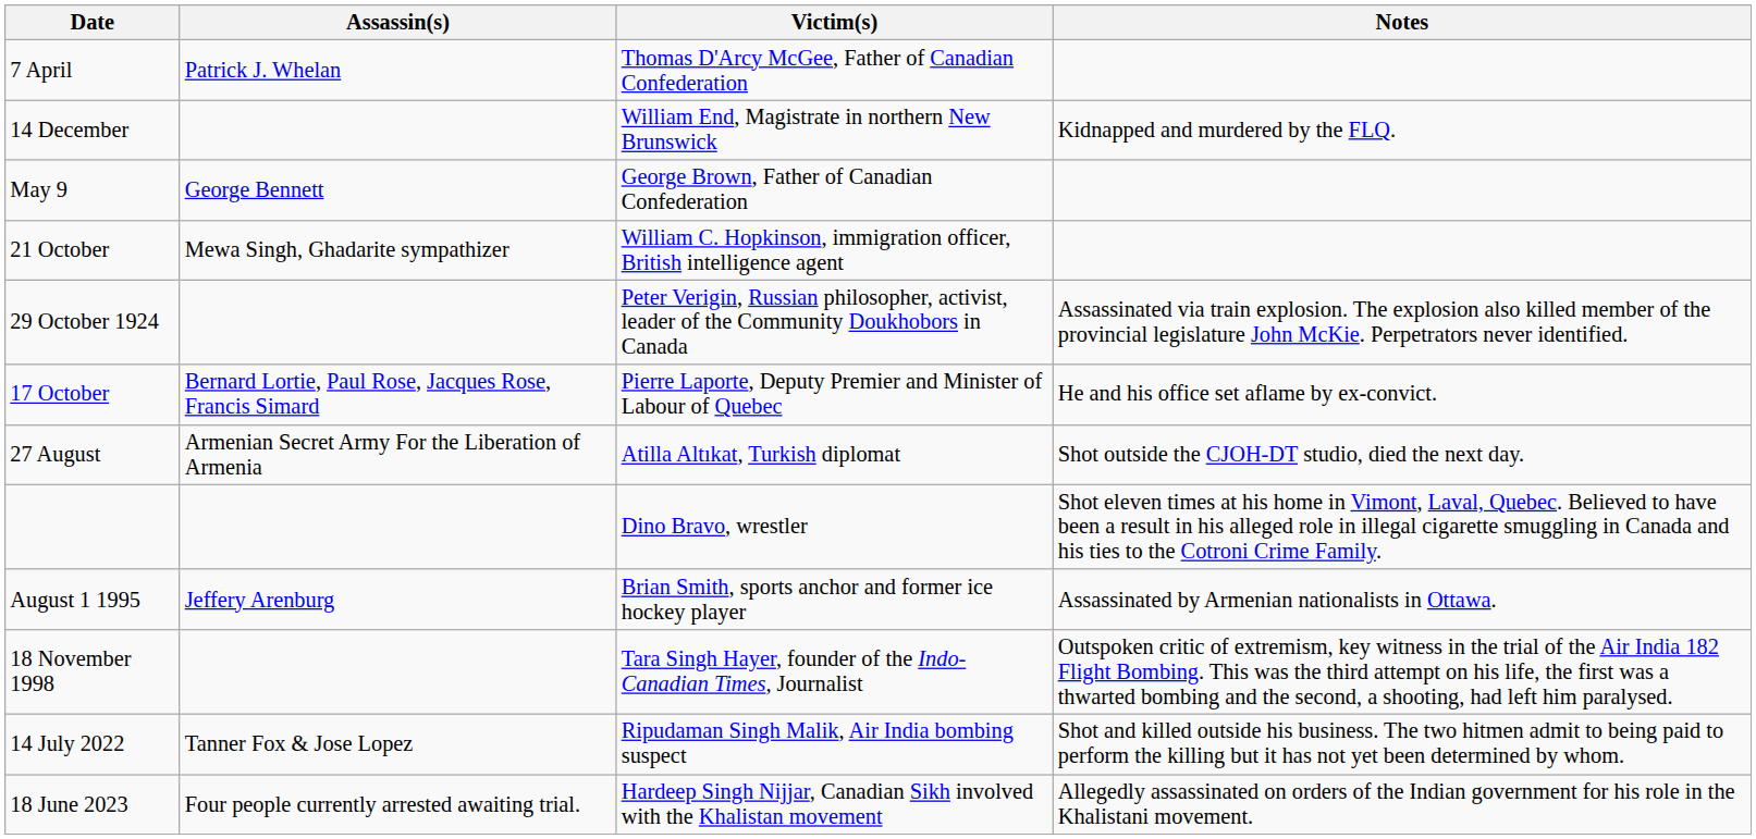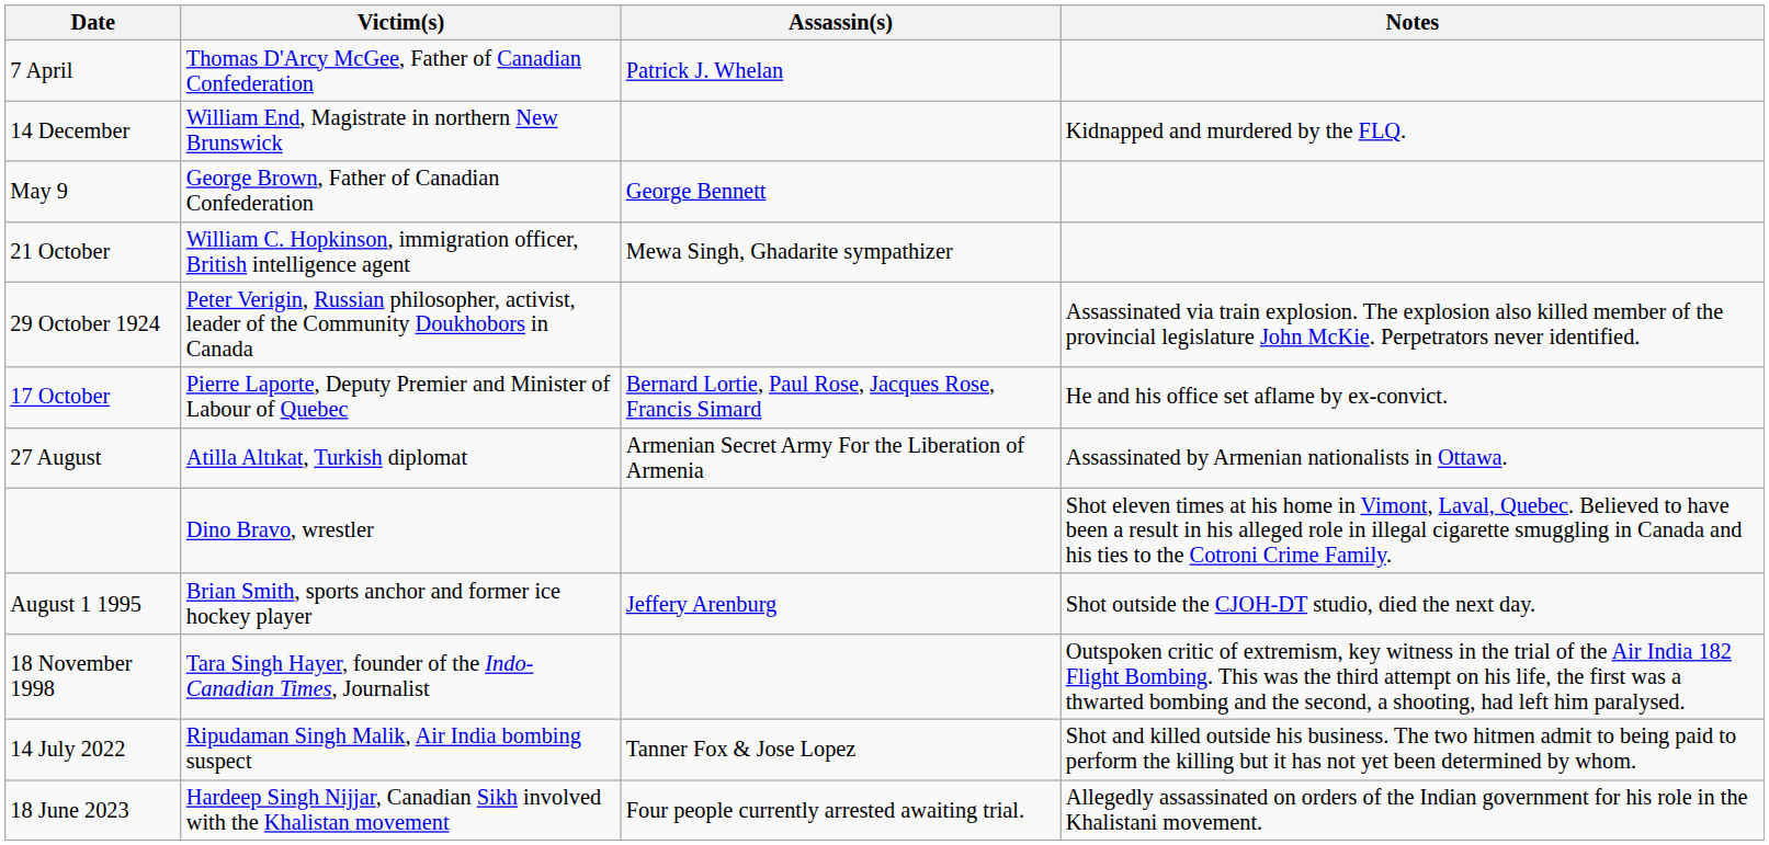columns swapped: Victim(s) <-> Assassin(s)
27 August | Notes: Shot outside the CJOH-DT studio, died the next day. -> Assassinated by Armenian nationalists in Ottawa.
August 1 1995 | Notes: Assassinated by Armenian nationalists in Ottawa. -> Shot outside the CJOH-DT studio, died the next day.
